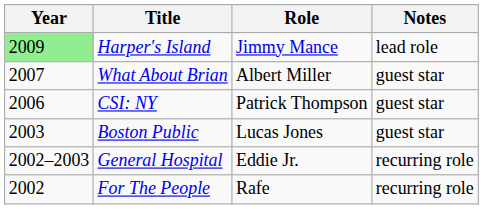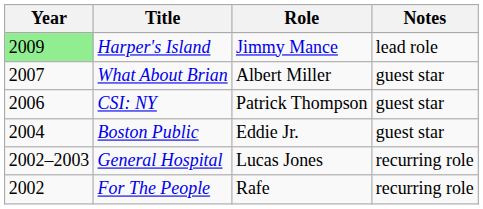Boston Public | Year: 2003 -> 2004
Boston Public | Role: Lucas Jones -> Eddie Jr.
General Hospital | Role: Eddie Jr. -> Lucas Jones
